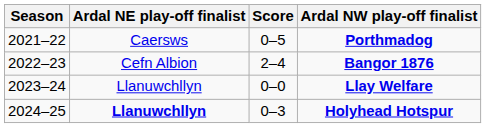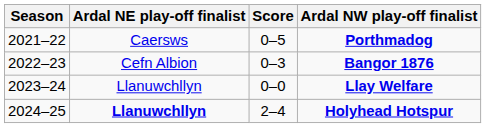Bangor 1876 | Score: 2–4 -> 0–3
Holyhead Hotspur | Score: 0–3 -> 2–4
